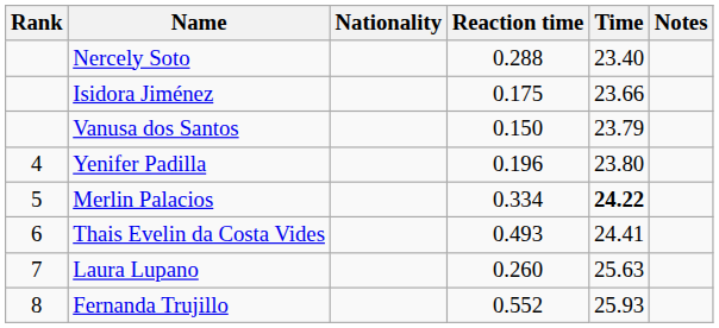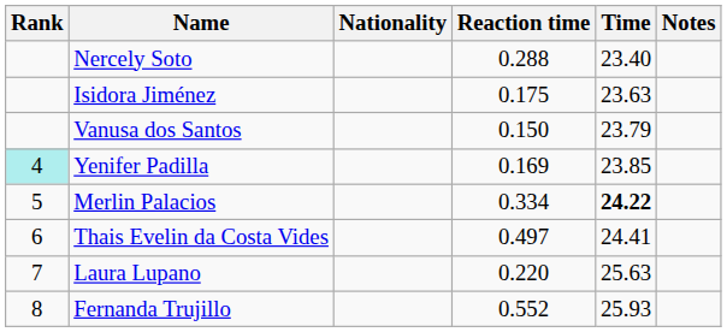Isidora Jiménez | Time: 23.66 -> 23.63
Yenifer Padilla | Rank: no background -> paleturquoise background
Yenifer Padilla | Reaction time: 0.196 -> 0.169
Yenifer Padilla | Time: 23.80 -> 23.85
Thais Evelin da Costa Vides | Reaction time: 0.493 -> 0.497
Laura Lupano | Reaction time: 0.260 -> 0.220
